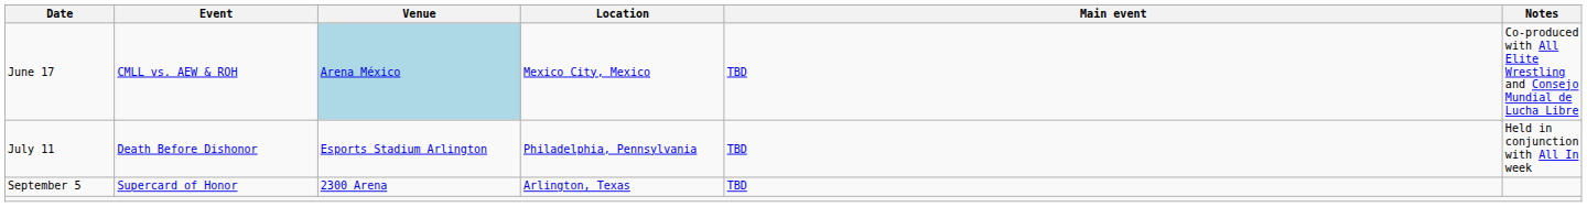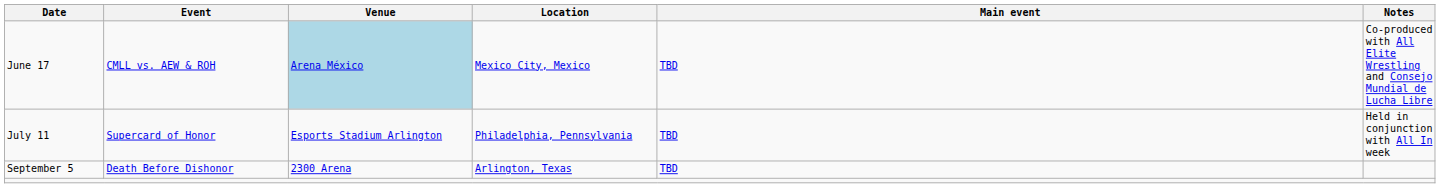July 11 | Event: Death Before Dishonor -> Supercard of Honor
September 5 | Event: Supercard of Honor -> Death Before Dishonor
